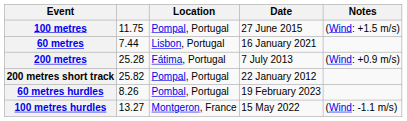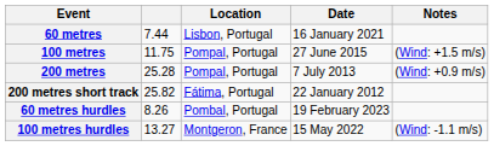rows swapped: 60 metres <-> 100 metres
200 metres | Location: Fátima, Portugal -> Pompal, Portugal
200 metres short track | Location: Pompal, Portugal -> Fátima, Portugal
